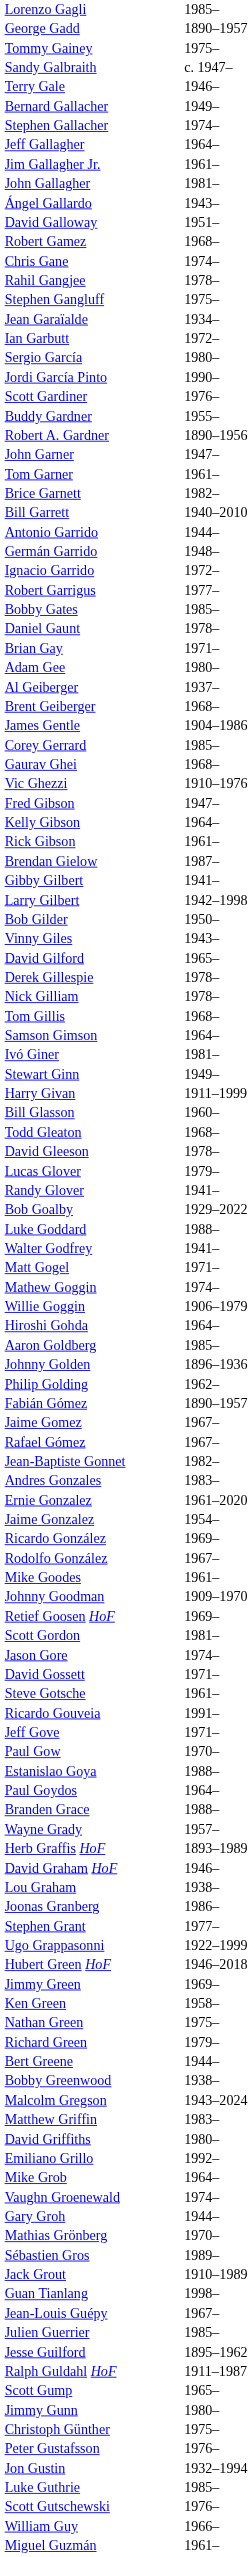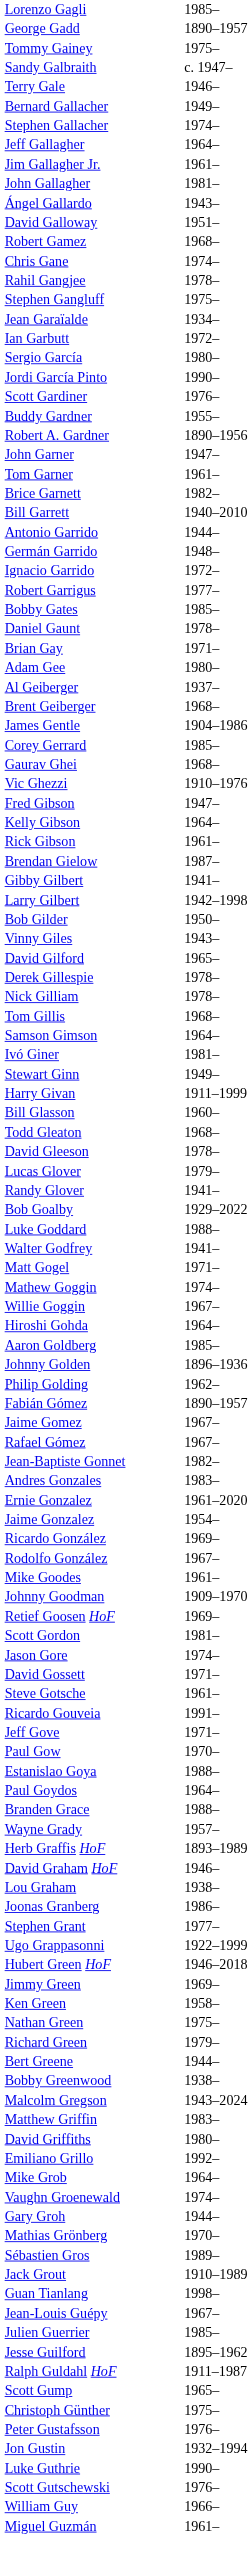Willie Goggin | column 2: 1906–1979 -> 1967–
- row: Jimmy Gunn | 1980–
Luke Guthrie | column 2: 1985– -> 1990–
